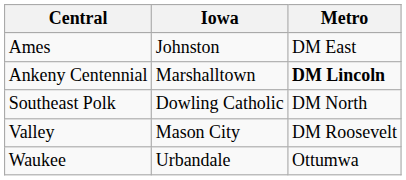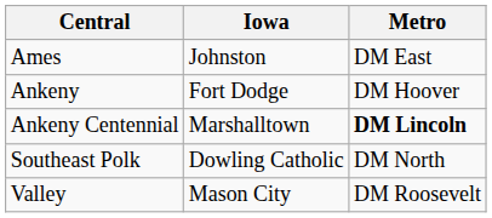+ row: Ankeny | Fort Dodge | DM Hoover
- row: Waukee | Urbandale | Ottumwa
